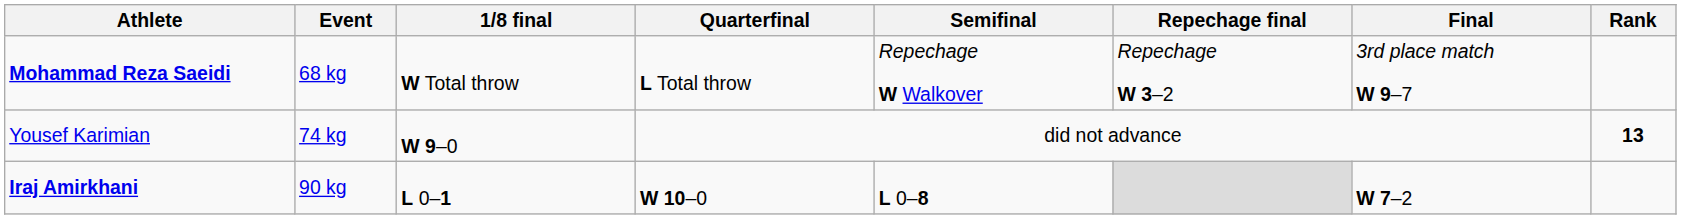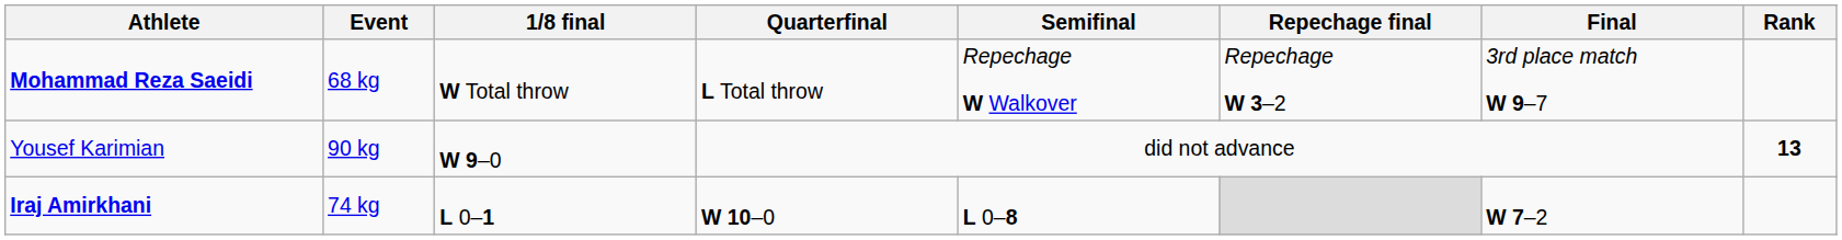Yousef Karimian | Event: 74 kg -> 90 kg
Iraj Amirkhani | Event: 90 kg -> 74 kg
